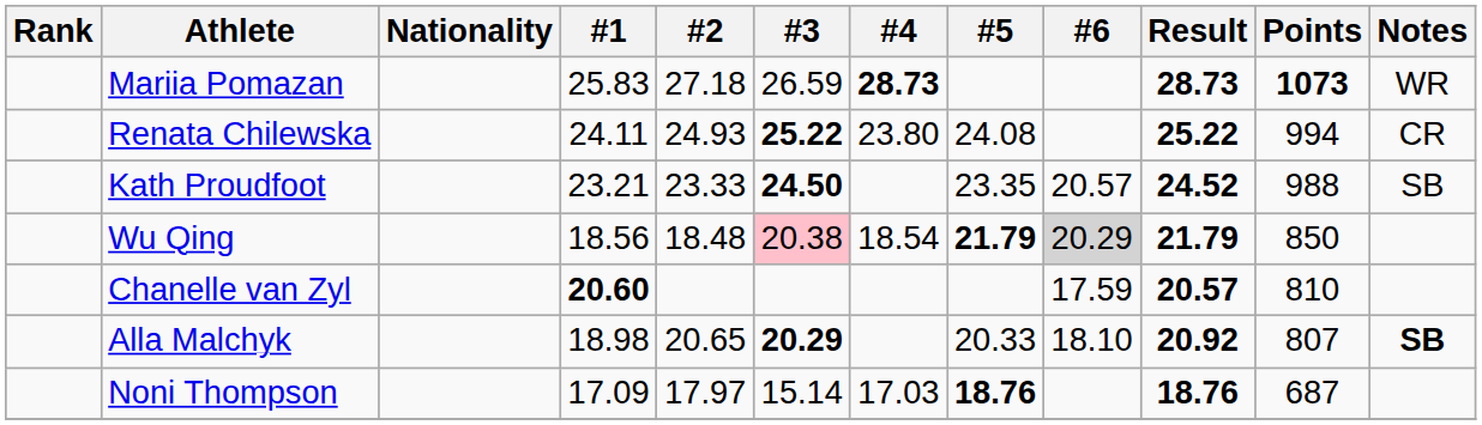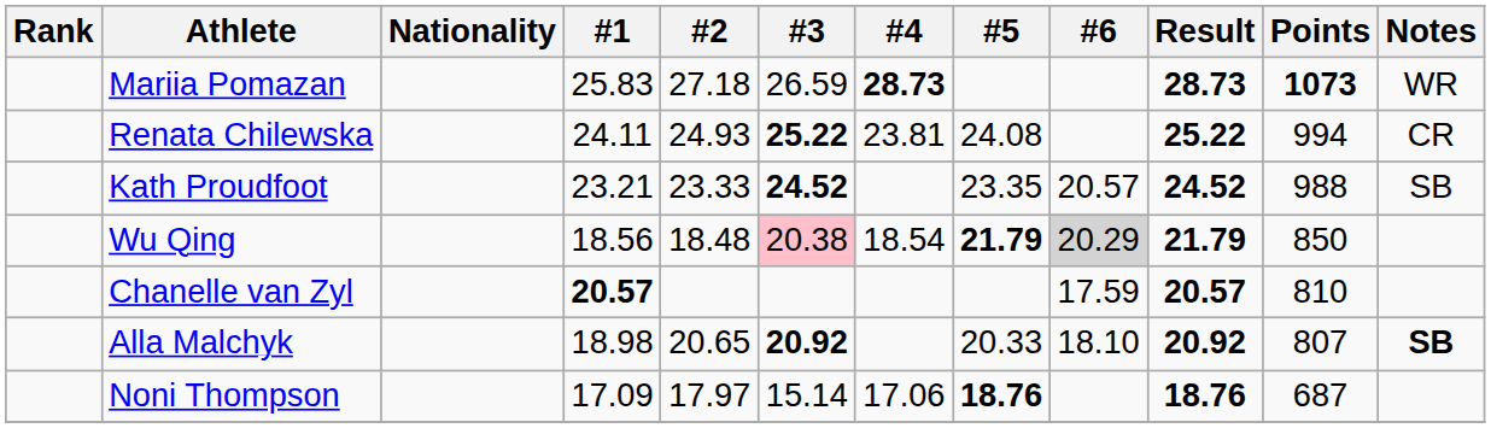Renata Chilewska | #4: 23.80 -> 23.81
Kath Proudfoot | #3: 24.50 -> 24.52
Chanelle van Zyl | #1: 20.60 -> 20.57
Alla Malchyk | #3: 20.29 -> 20.92
Noni Thompson | #4: 17.03 -> 17.06
